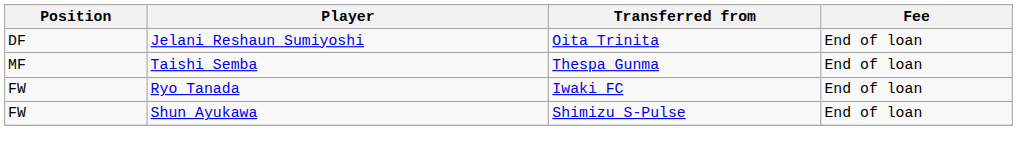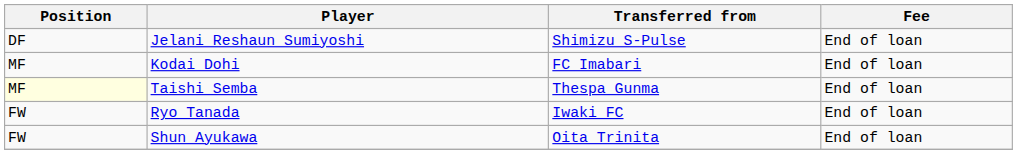Jelani Reshaun Sumiyoshi | Transferred from: Oita Trinita -> Shimizu S-Pulse
+ row: MF | Kodai Dohi | FC Imabari | End of loan
Taishi Semba | Position: no background -> lightyellow background
Shun Ayukawa | Transferred from: Shimizu S-Pulse -> Oita Trinita
